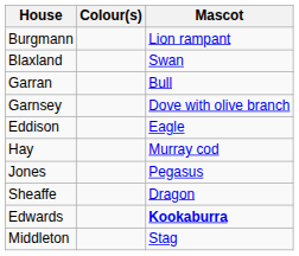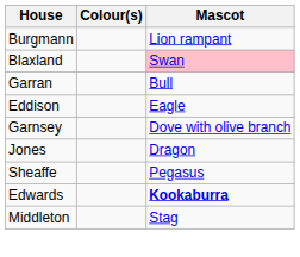Blaxland | Mascot: no background -> pink background
rows swapped: Garnsey <-> Eddison
- row: Hay | Murray cod
Jones | Mascot: Pegasus -> Dragon
Sheaffe | Mascot: Dragon -> Pegasus
